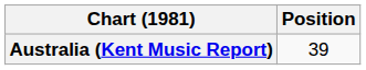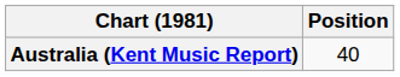Australia (Kent Music Report) | Position: 39 -> 40
